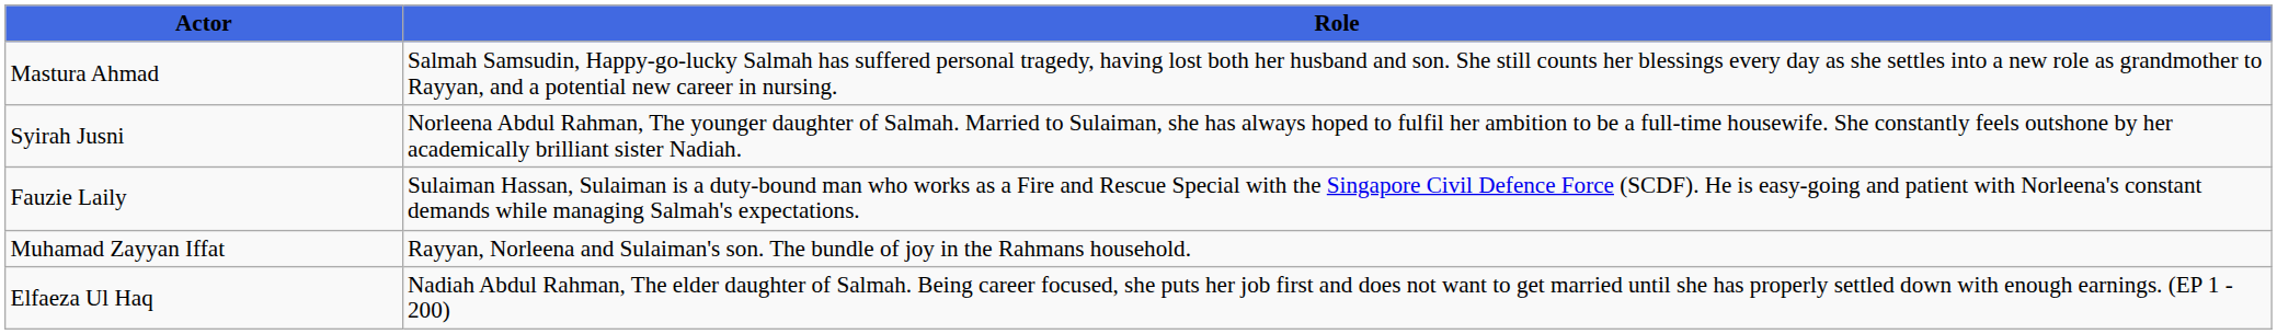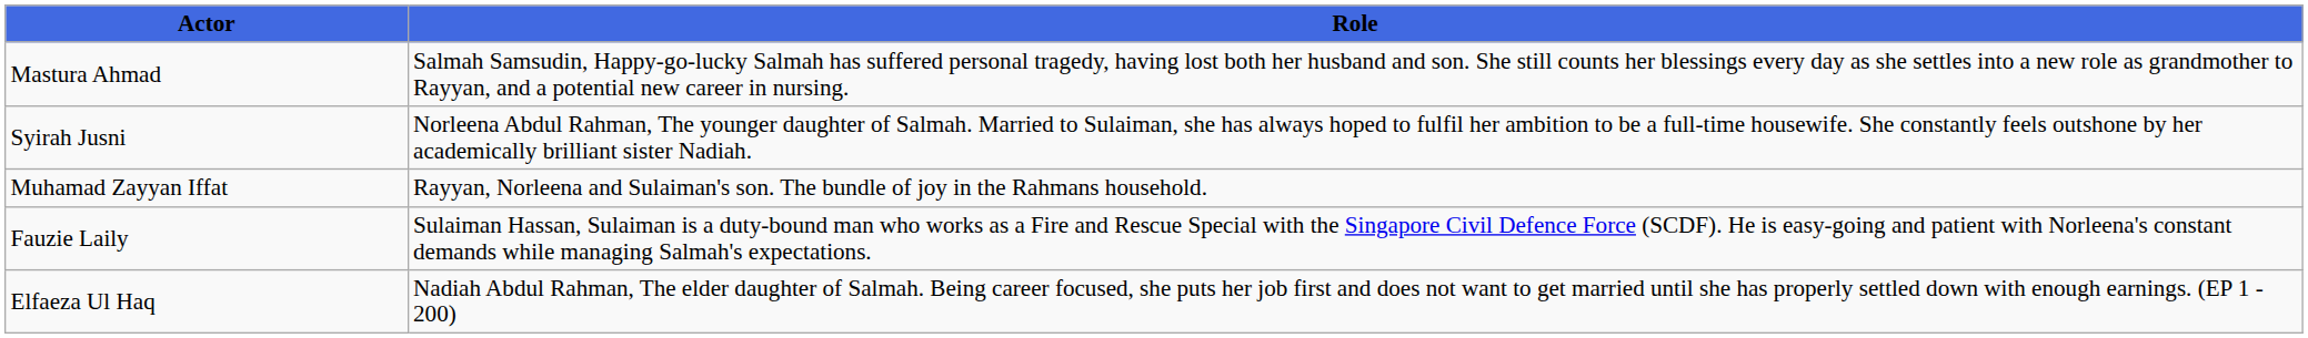rows swapped: Fauzie Laily <-> Muhamad Zayyan Iffat
